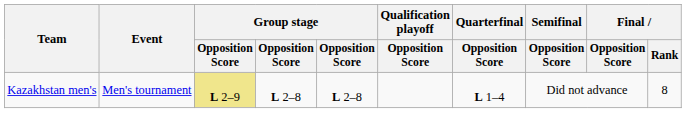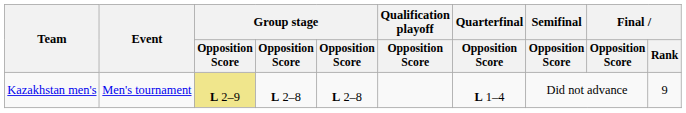Kazakhstan men's | Final / Rank: 8 -> 9
